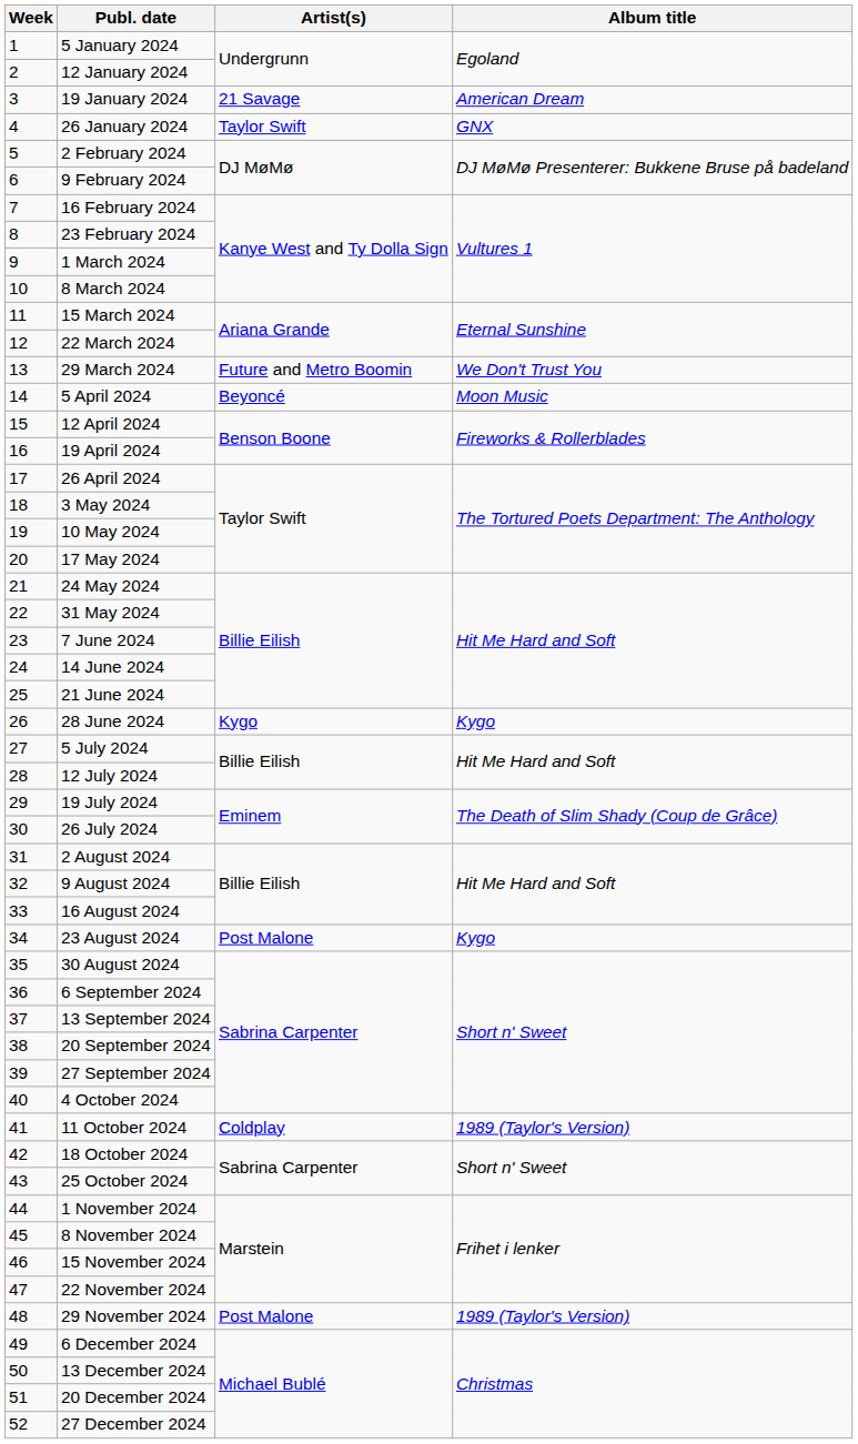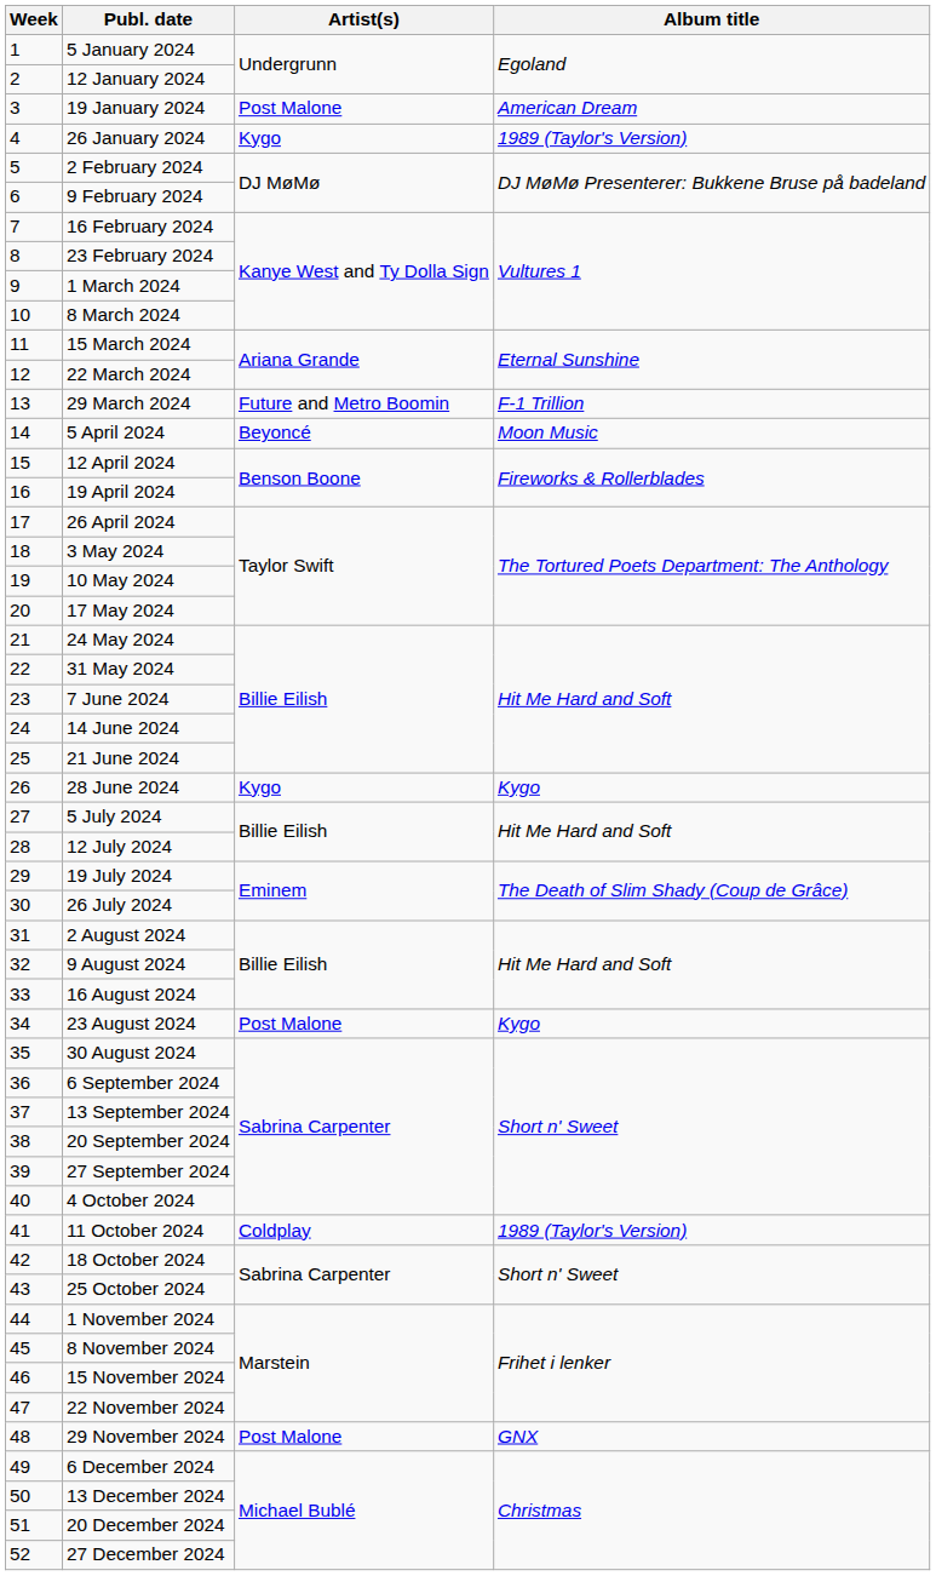19 January 2024 | Artist(s): 21 Savage -> Post Malone
26 January 2024 | Artist(s): Taylor Swift -> Kygo
26 January 2024 | Album title: GNX -> 1989 (Taylor's Version)
29 March 2024 | Album title: We Don't Trust You -> F-1 Trillion
29 November 2024 | Album title: 1989 (Taylor's Version) -> GNX
